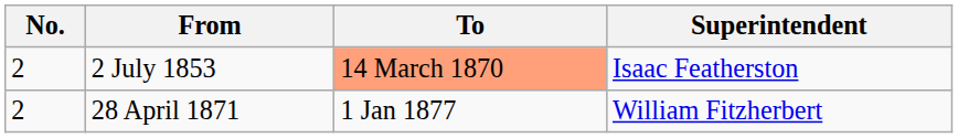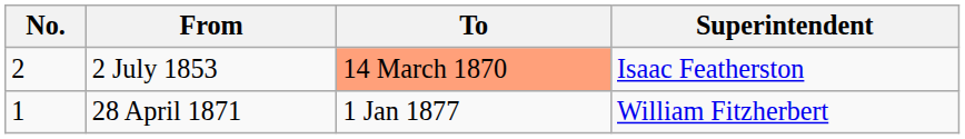28 April 1871 | No.: 2 -> 1
